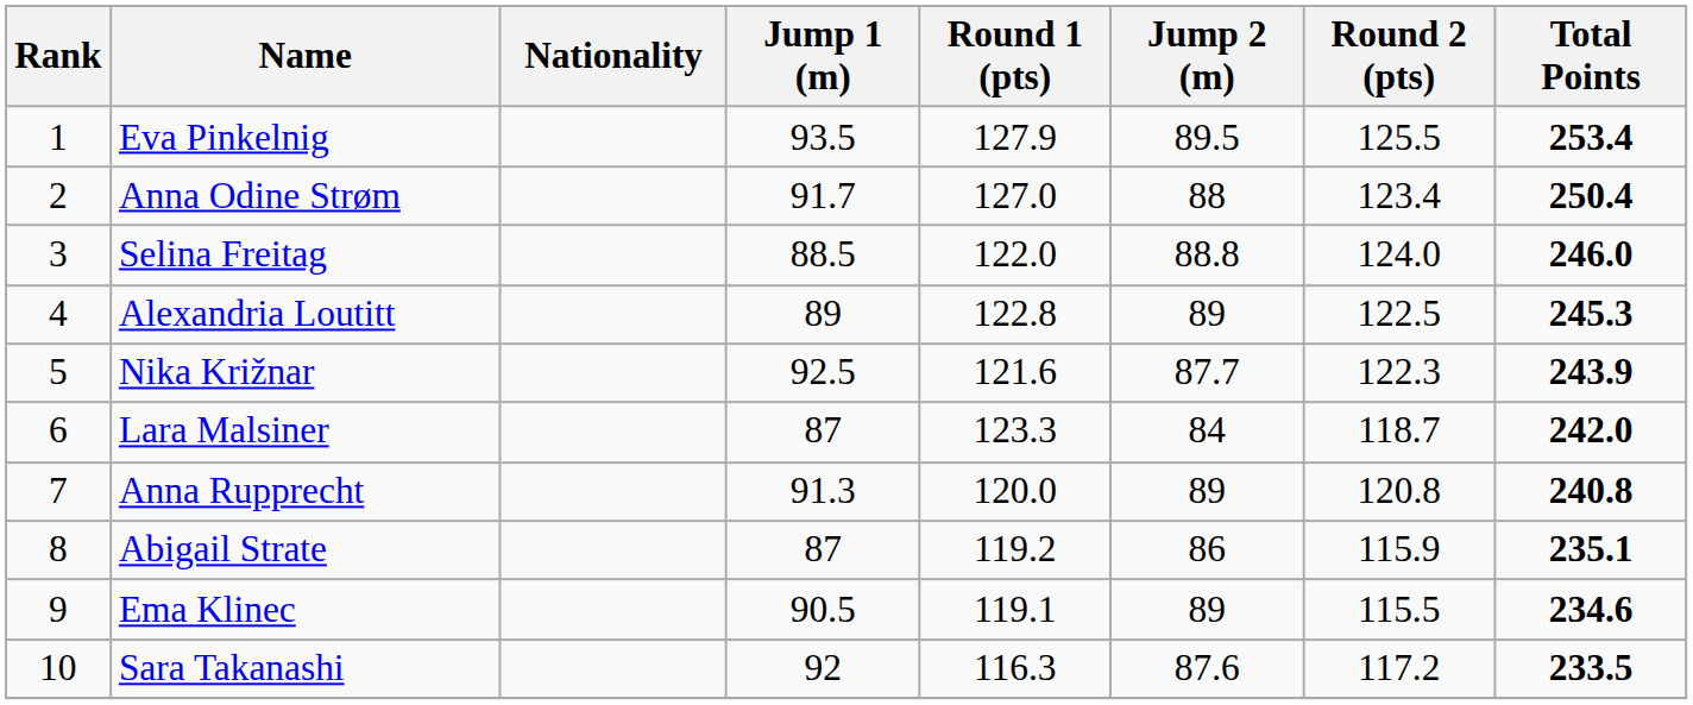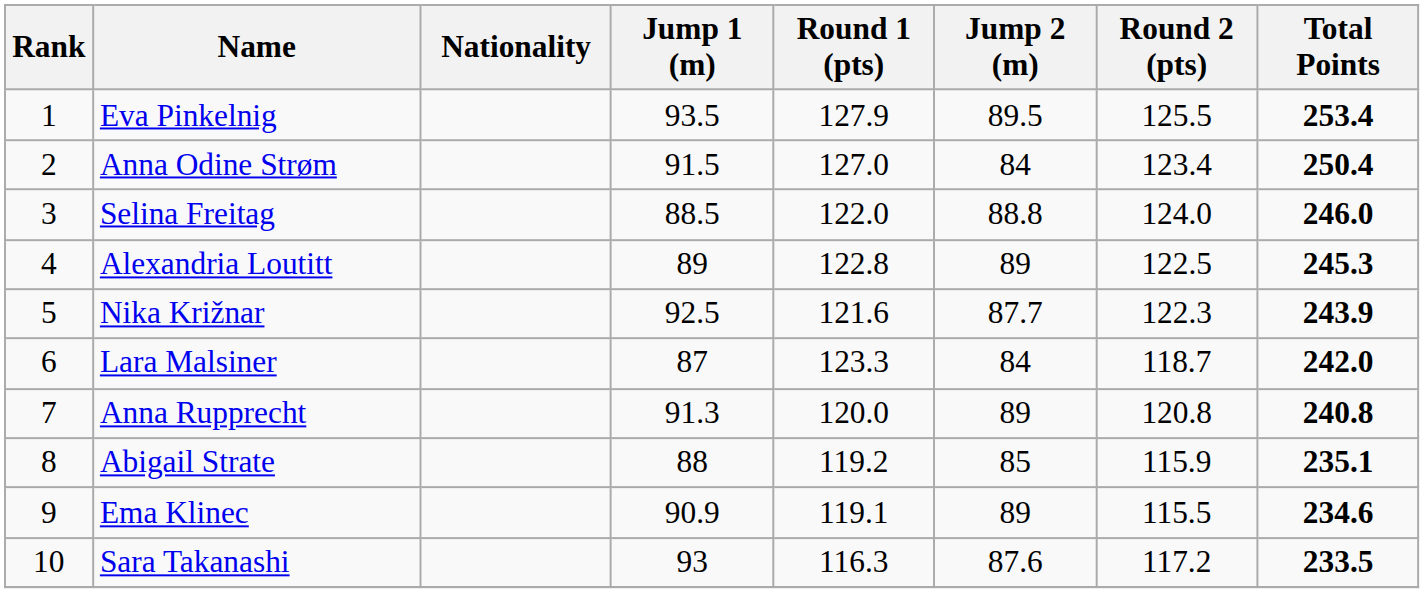Anna Odine Strøm | Jump 1 (m): 91.7 -> 91.5
Anna Odine Strøm | Jump 2 (m): 88 -> 84
Abigail Strate | Jump 1 (m): 87 -> 88
Abigail Strate | Jump 2 (m): 86 -> 85
Ema Klinec | Jump 1 (m): 90.5 -> 90.9
Sara Takanashi | Jump 1 (m): 92 -> 93
